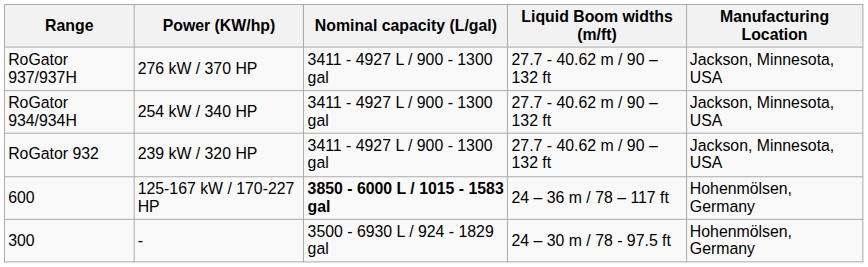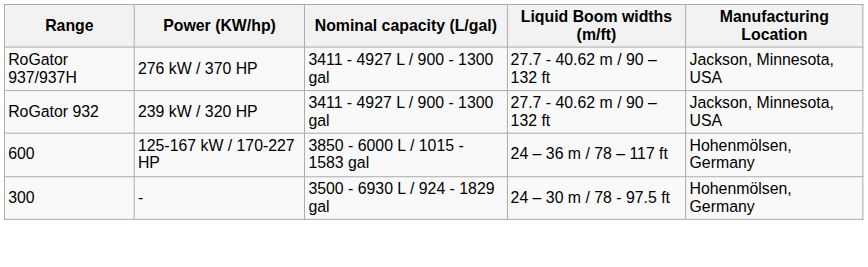- row: RoGator 934/934H | 254 kW / 340 HP | 3411 - 4927 L / 900 - 1300 gal | 27.7 - 40.62 m / 90 –132 ft | Jackson, Minnesota, USA
600 | Nominal capacity (L/gal): bold -> normal
